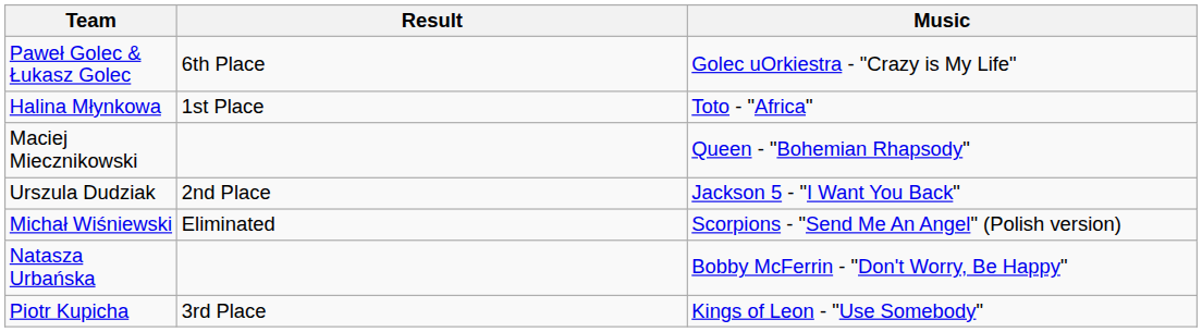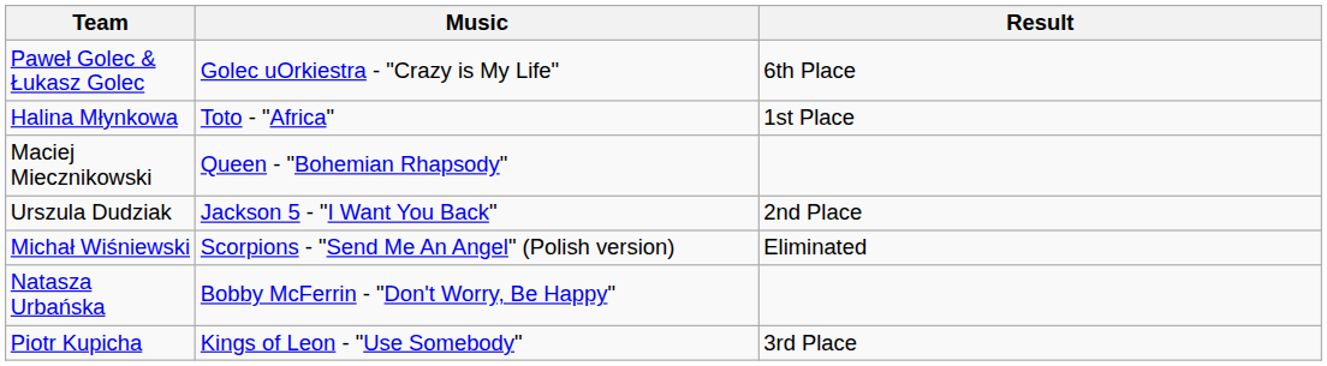columns swapped: Music <-> Result
